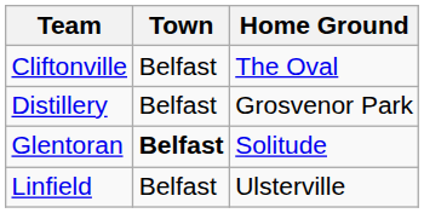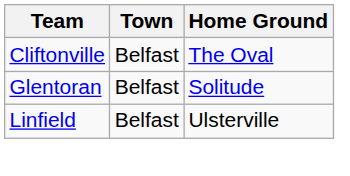- row: Distillery | Belfast | Grosvenor Park
Glentoran | Town: bold -> normal
